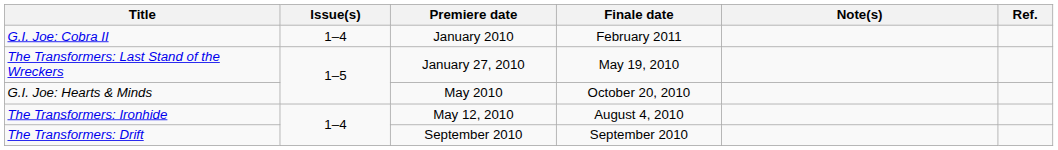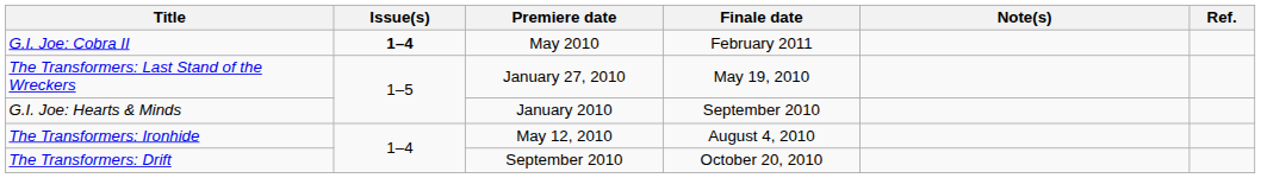G.I. Joe: Cobra II | Issue(s): normal -> bold
G.I. Joe: Cobra II | Premiere date: January 2010 -> May 2010
G.I. Joe: Hearts & Minds | Premiere date: May 2010 -> January 2010
G.I. Joe: Hearts & Minds | Finale date: October 20, 2010 -> September 2010
The Transformers: Drift | Finale date: September 2010 -> October 20, 2010
